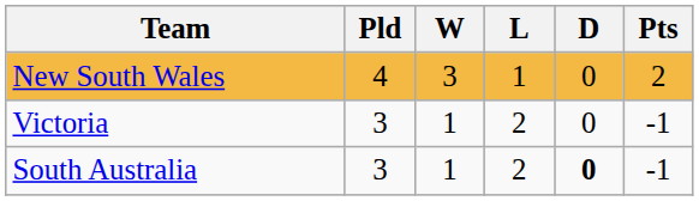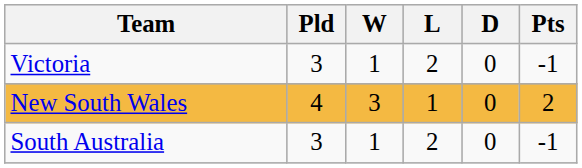rows swapped: New South Wales <-> Victoria
South Australia | D: bold -> normal
